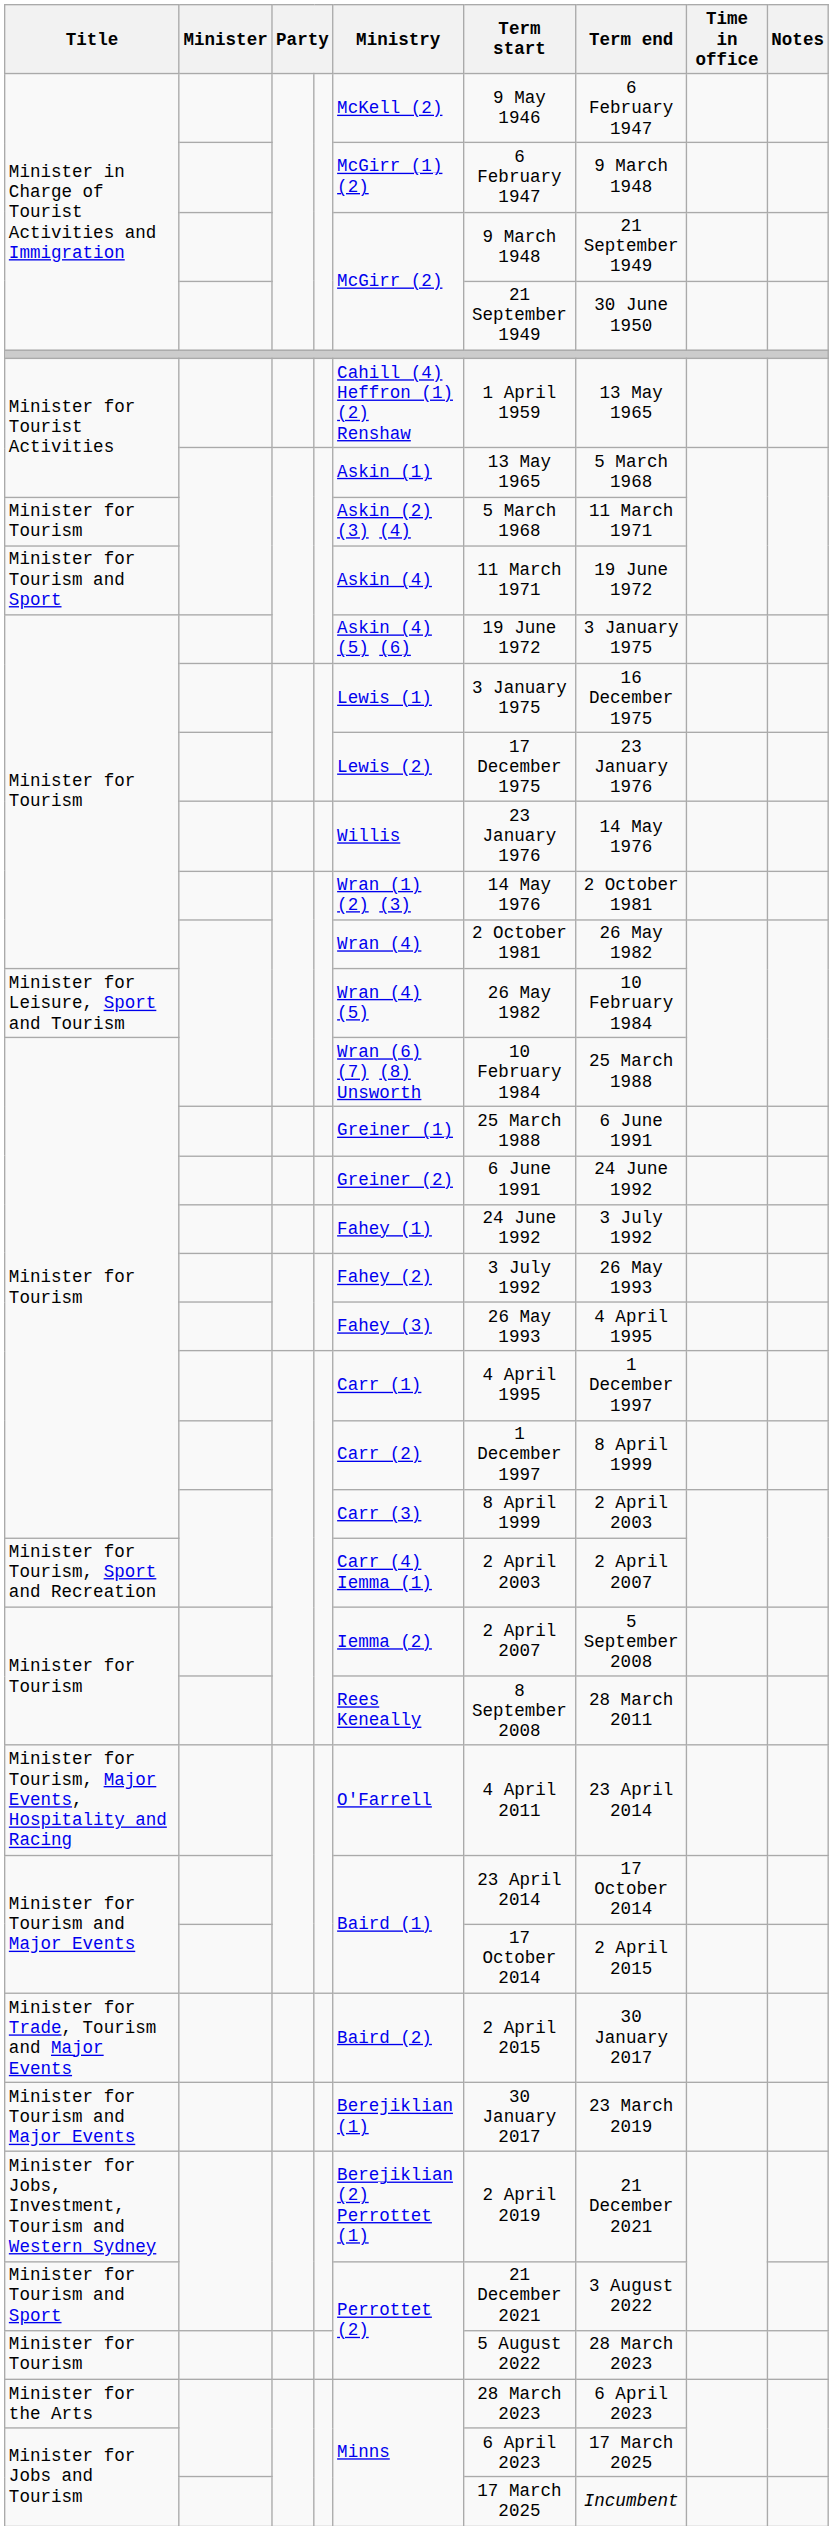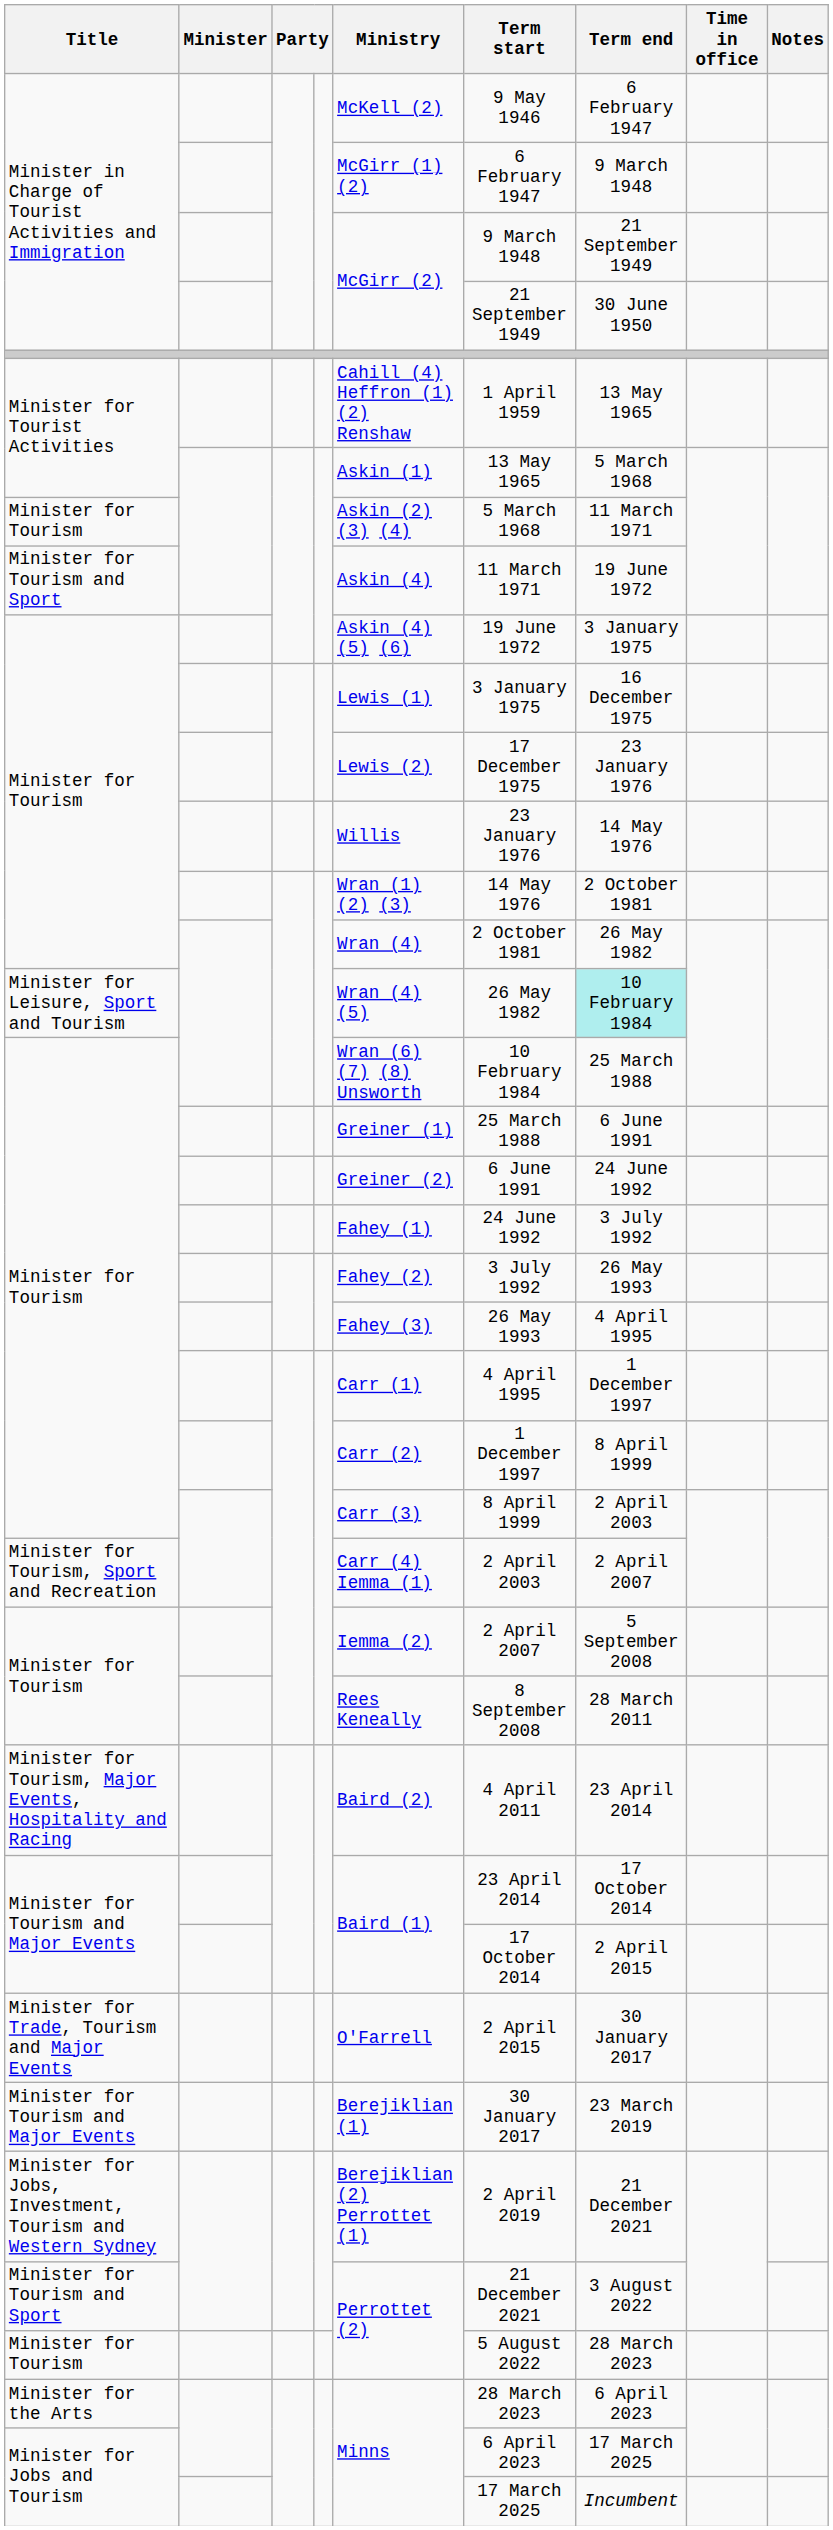Minister for Leisure, Sport and Tourism | Term end: no background -> paleturquoise background
Minister for Tourism, Major Events, Hospitality and Racing | Ministry: O'Farrell -> Baird (2)
Minister for Trade, Tourism and Major Events | Ministry: Baird (2) -> O'Farrell
